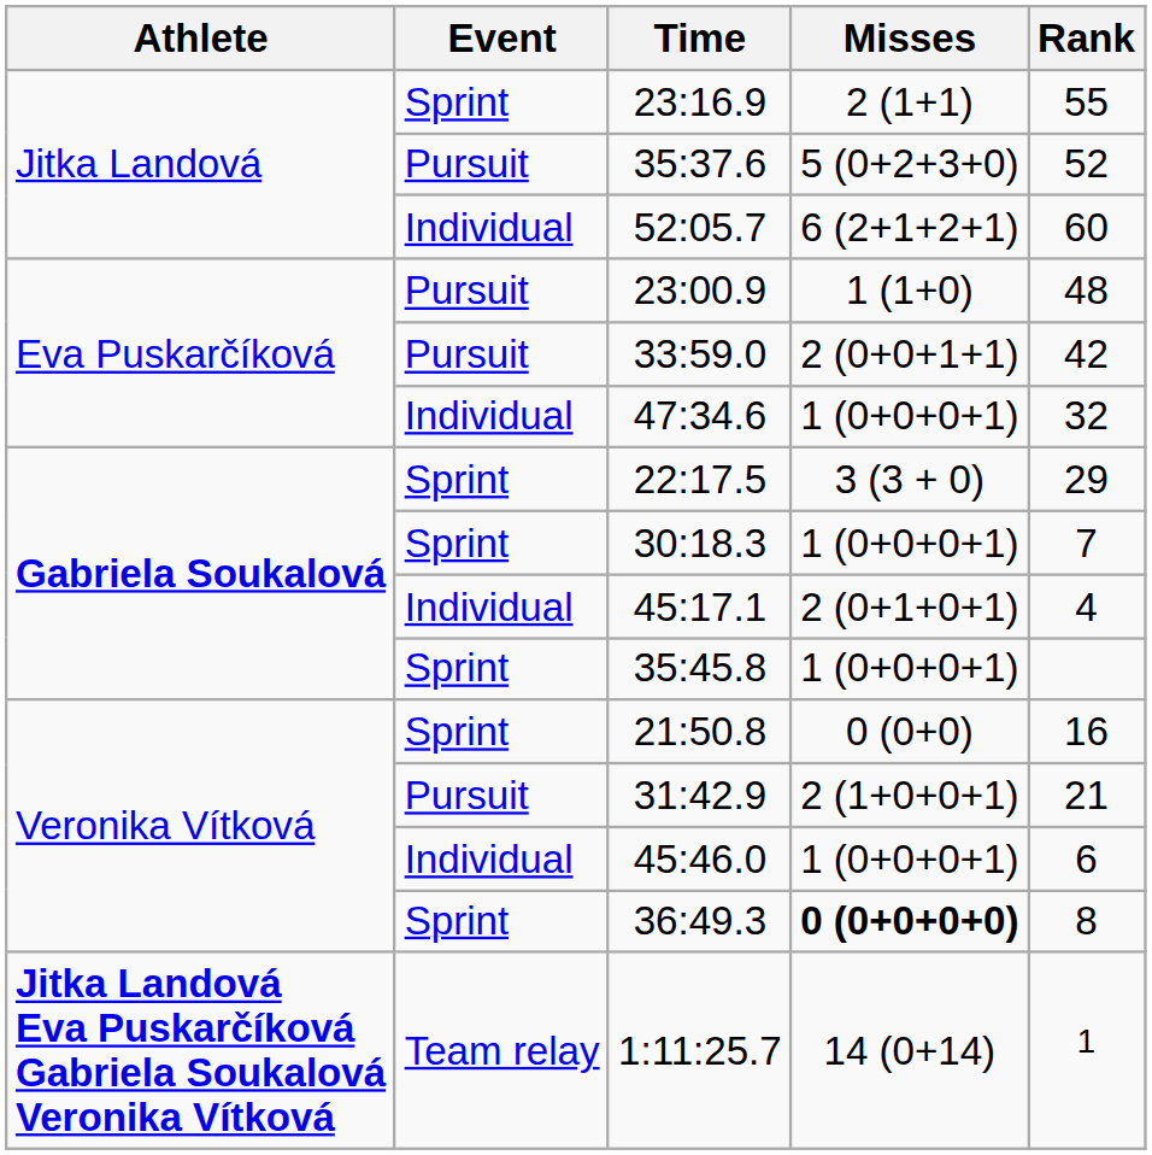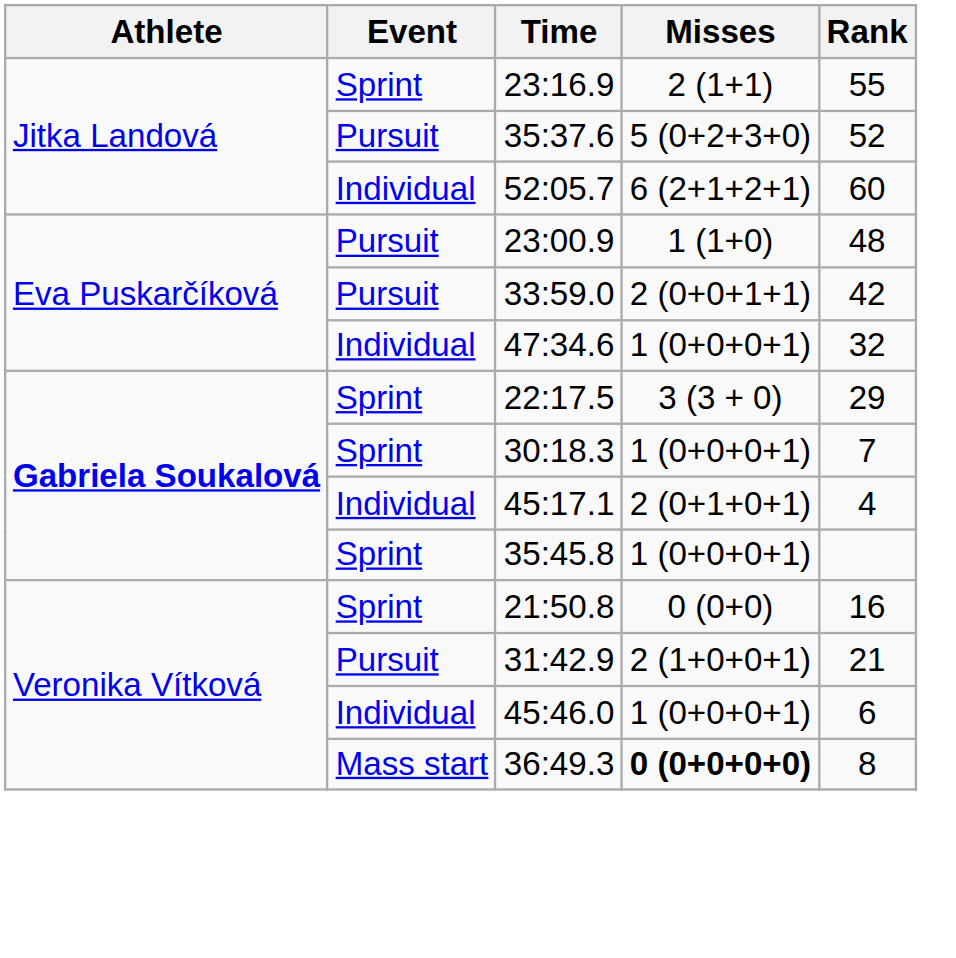36:49.3 | Event: Sprint -> Mass start
- row: Jitka Landová Eva Puskarčíková Gabriela Soukalová Veronika Vítková | Team relay | 1:11:25.7 | 14 (0+14) | 1
